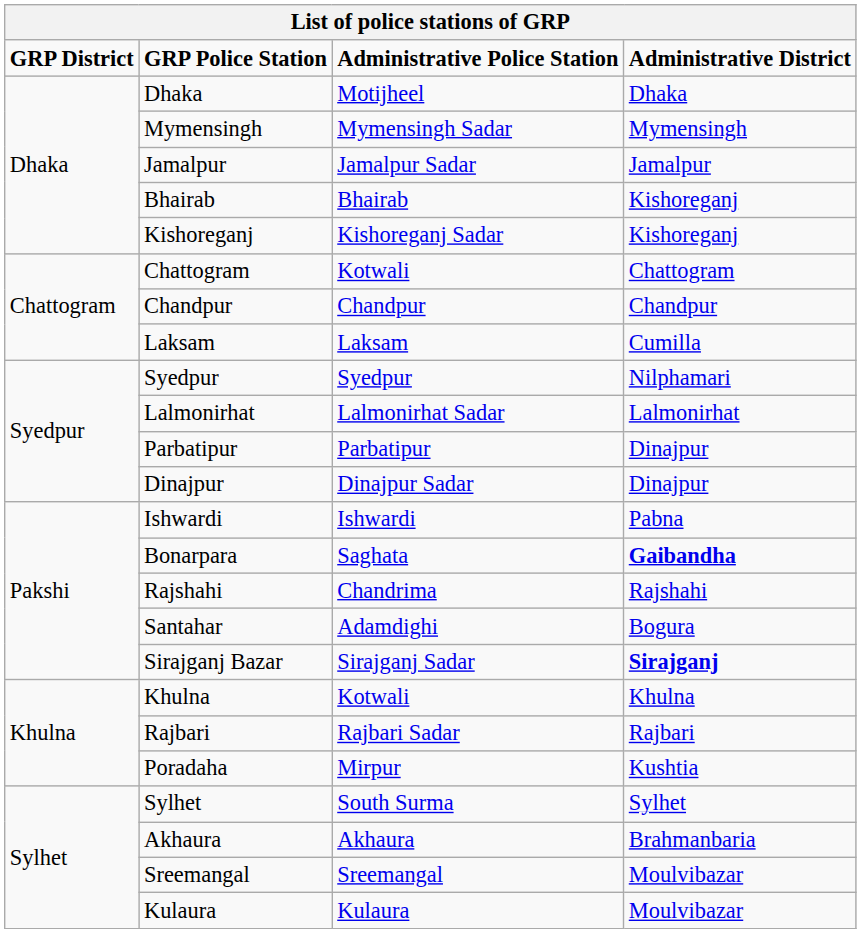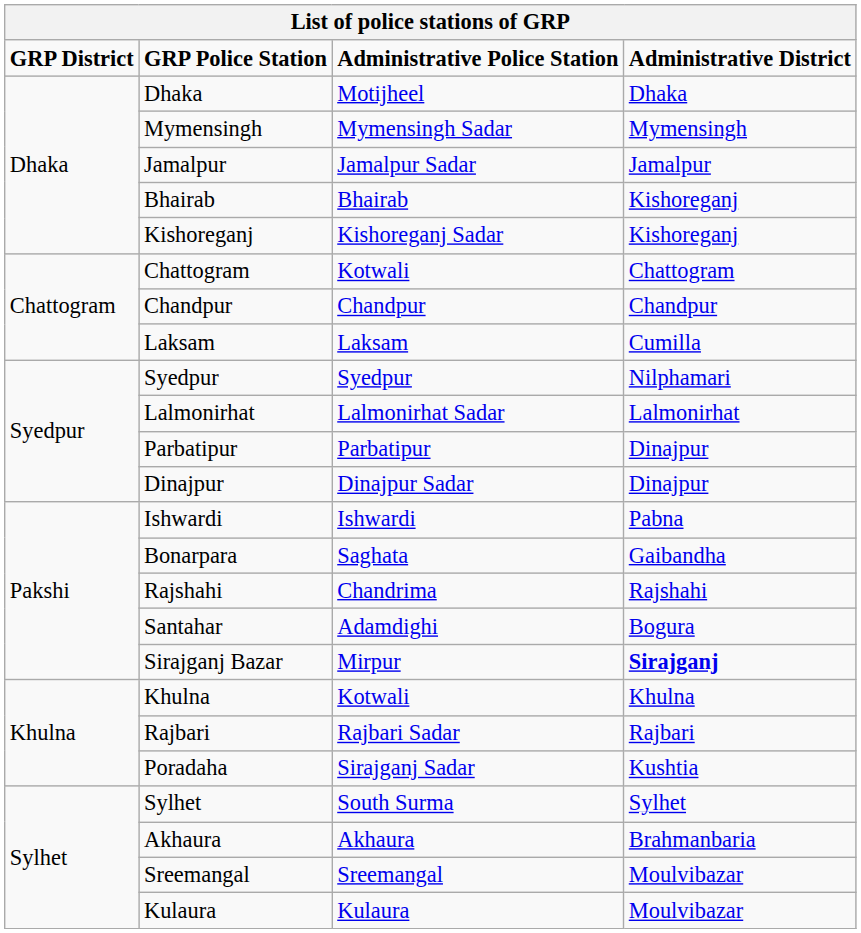Bonarpara | Administrative District: bold -> normal
Sirajganj Bazar | Administrative Police Station: Sirajganj Sadar -> Mirpur
Poradaha | Administrative Police Station: Mirpur -> Sirajganj Sadar
